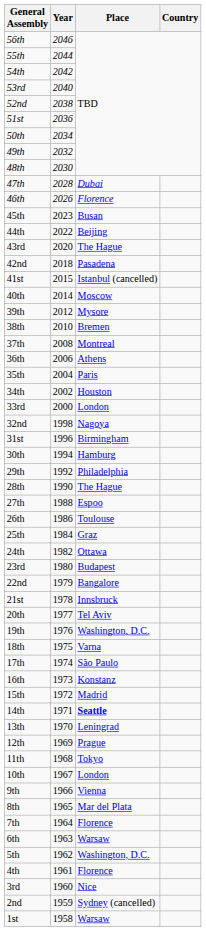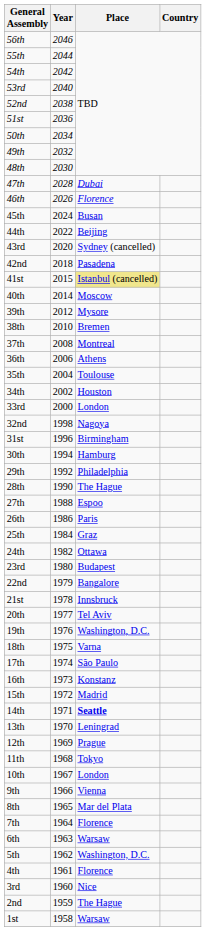45th | Year: 2023 -> 2024
43rd | Place: The Hague -> Sydney (cancelled)
41st | Place: no background -> khaki background
35th | Place: Paris -> Toulouse
26th | Place: Toulouse -> Paris
2nd | Place: Sydney (cancelled) -> The Hague
